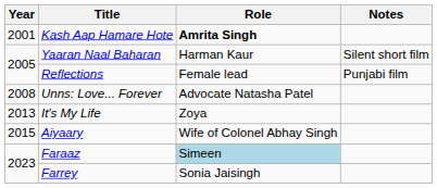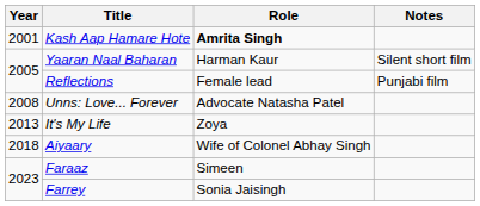Aiyaary | Year: 2015 -> 2018
Faraaz | Role: lightblue background -> no background
